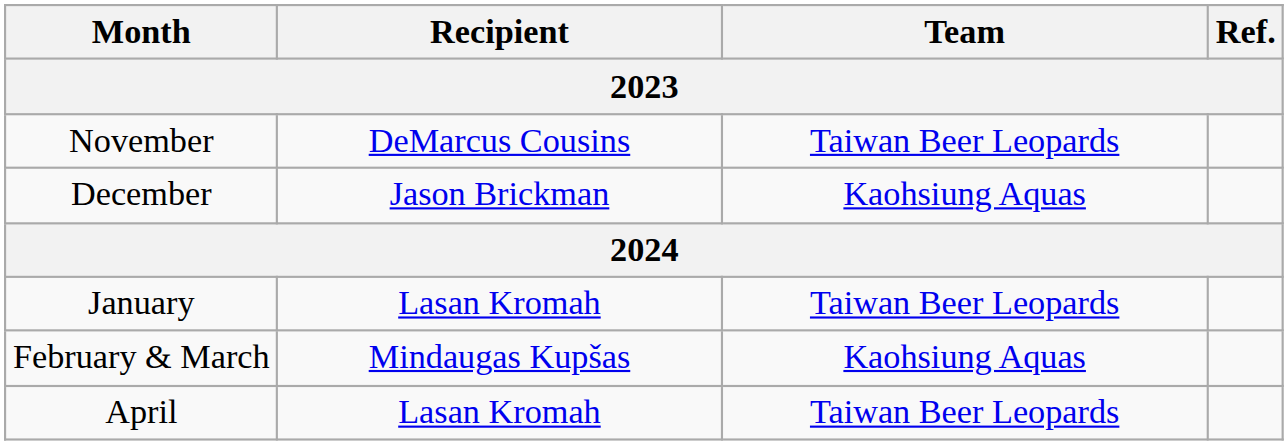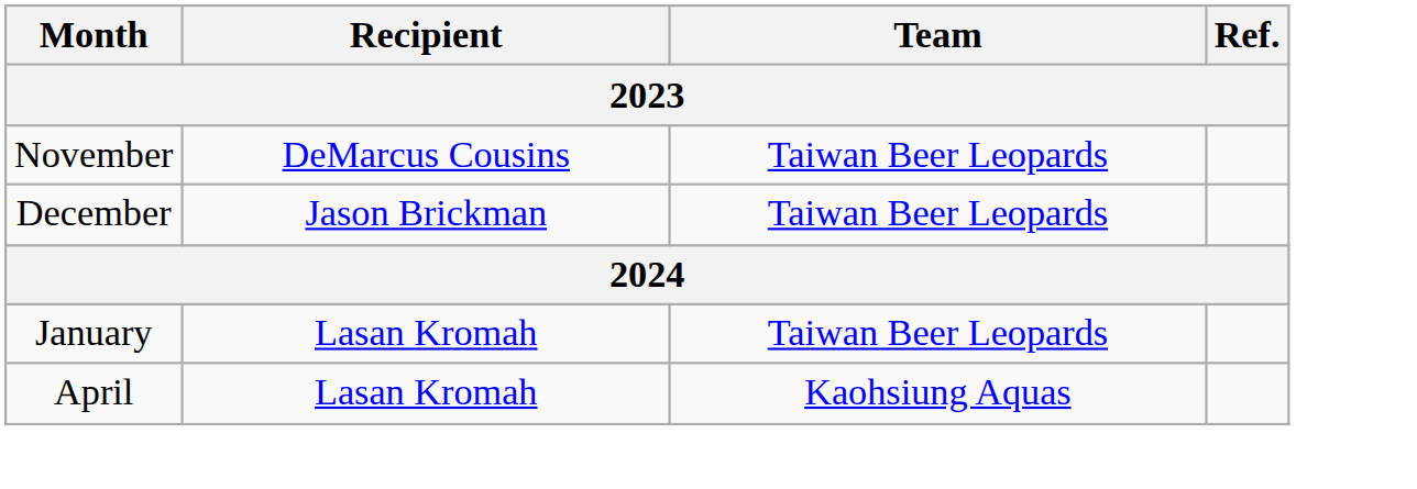December | Team: Kaohsiung Aquas -> Taiwan Beer Leopards
- row: February & March | Mindaugas Kupšas | Kaohsiung Aquas
April | Team: Taiwan Beer Leopards -> Kaohsiung Aquas
